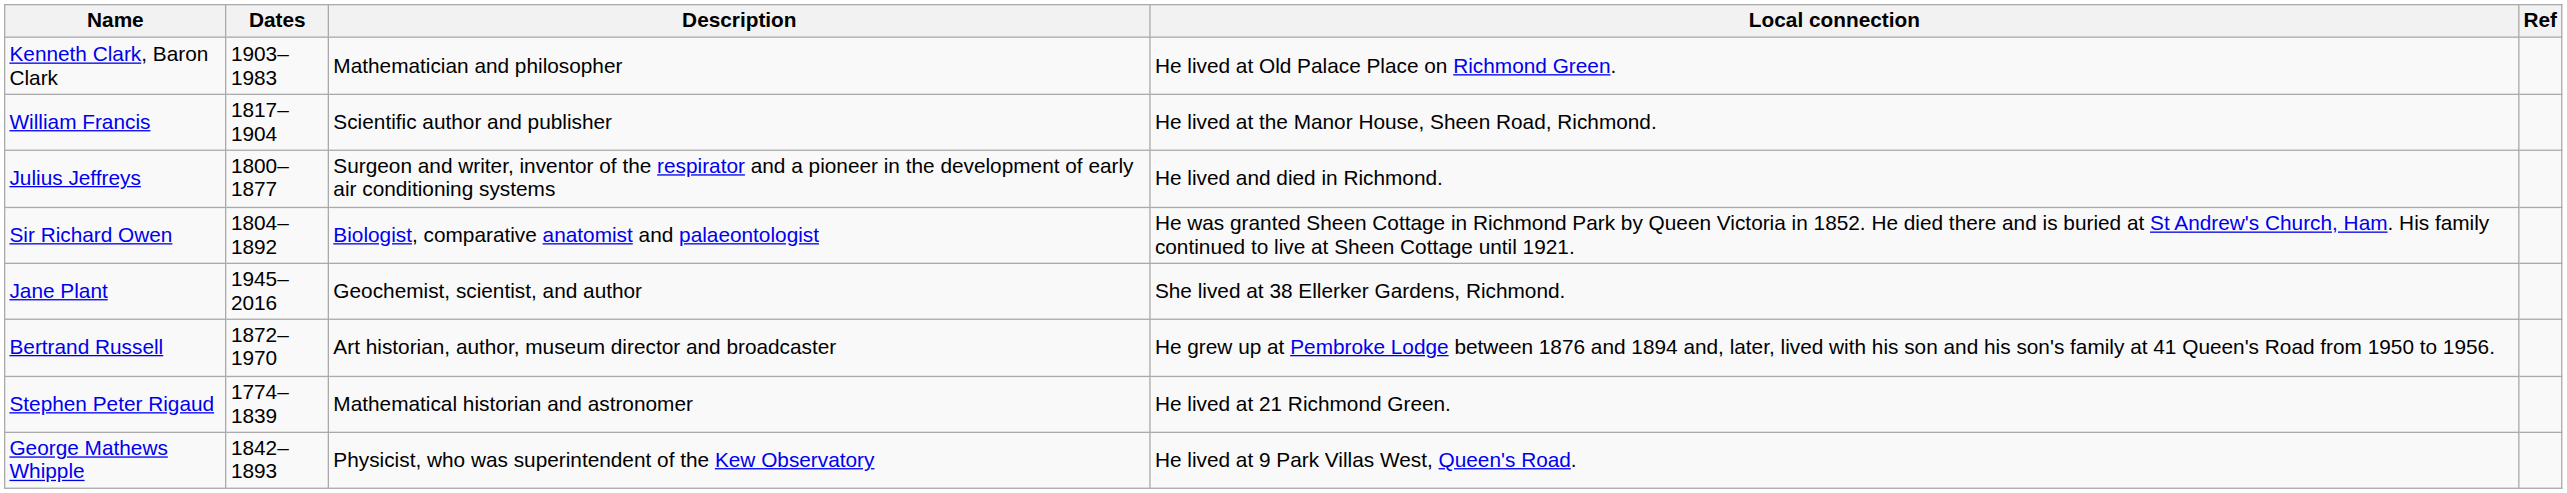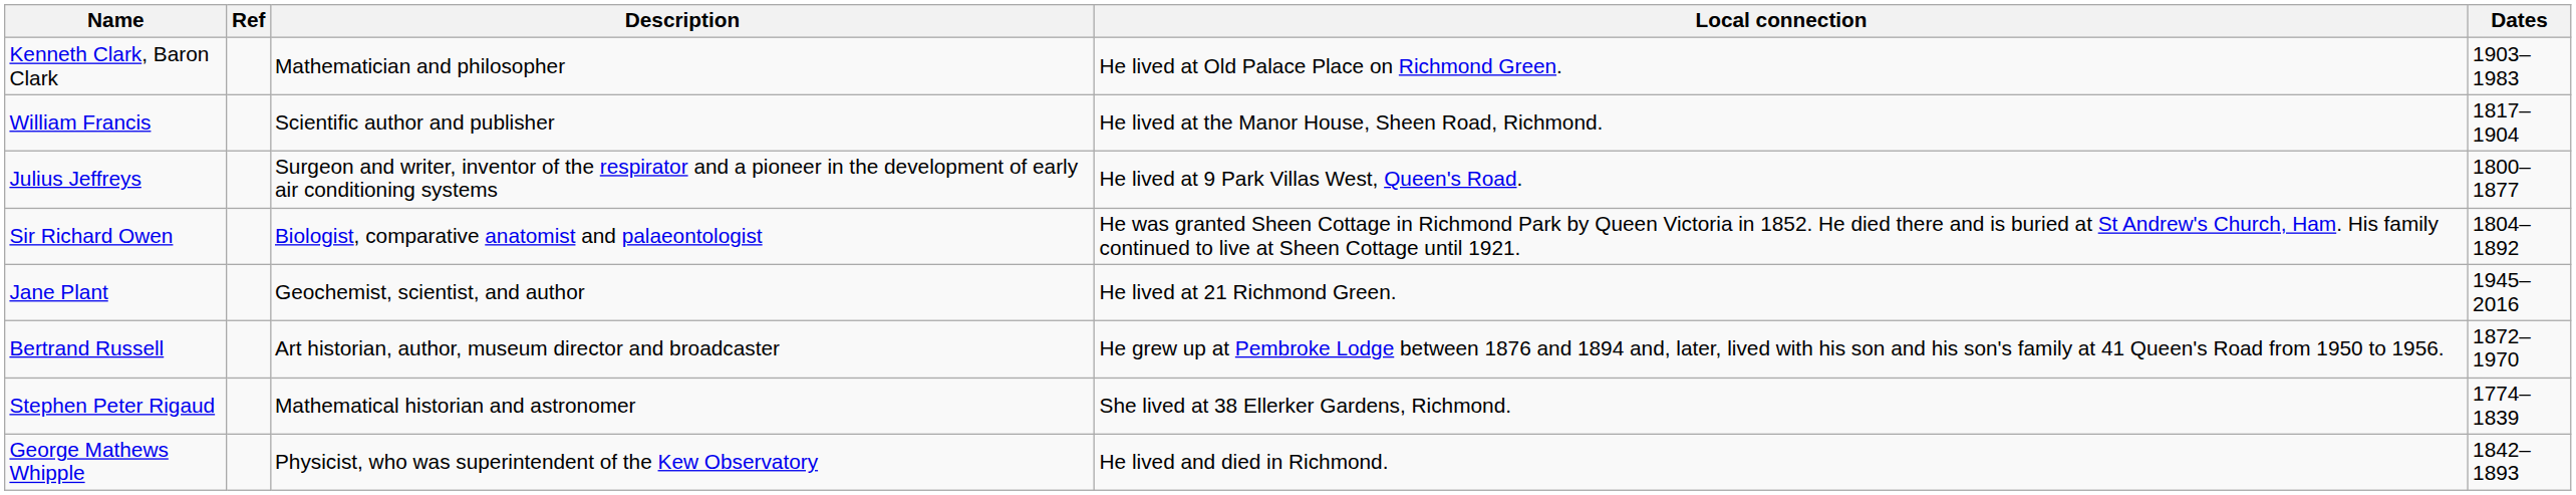columns swapped: Dates <-> Ref
Julius Jeffreys | Local connection: He lived and died in Richmond. -> He lived at 9 Park Villas West, Queen's Road.
Jane Plant | Local connection: She lived at 38 Ellerker Gardens, Richmond. -> He lived at 21 Richmond Green.
Stephen Peter Rigaud | Local connection: He lived at 21 Richmond Green. -> She lived at 38 Ellerker Gardens, Richmond.
George Mathews Whipple | Local connection: He lived at 9 Park Villas West, Queen's Road. -> He lived and died in Richmond.
